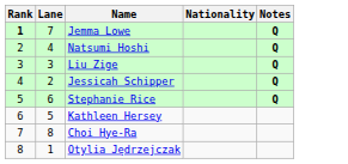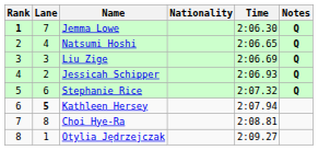+ column: Time | 2:06.30 | 2:06.65 | 2:06.69 | 2:06.93 | 2:07.32 | 2:07.94 | 2:08.81 | 2:09.27
Kathleen Hersey | Lane: normal -> bold
